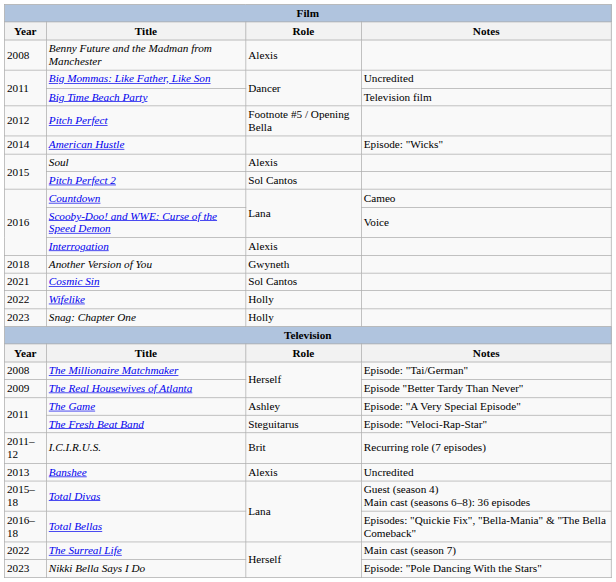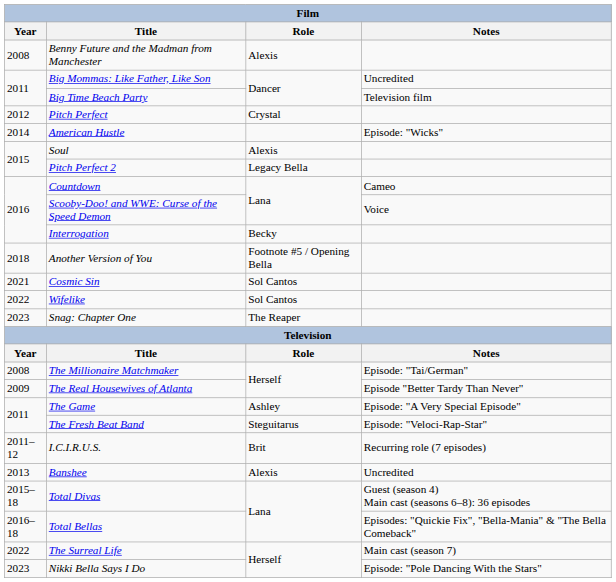Pitch Perfect | Role: Footnote #5 / Opening Bella -> Crystal
Pitch Perfect 2 | Role: Sol Cantos -> Legacy Bella
Interrogation | Role: Alexis -> Becky
Another Version of You | Role: Gwyneth -> Footnote #5 / Opening Bella
Wifelike | Role: Holly -> Sol Cantos
Snag: Chapter One | Role: Holly -> The Reaper
